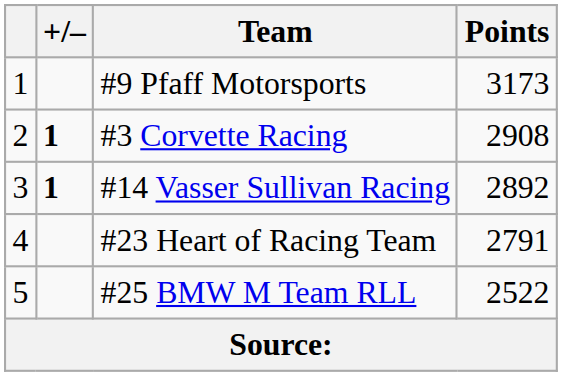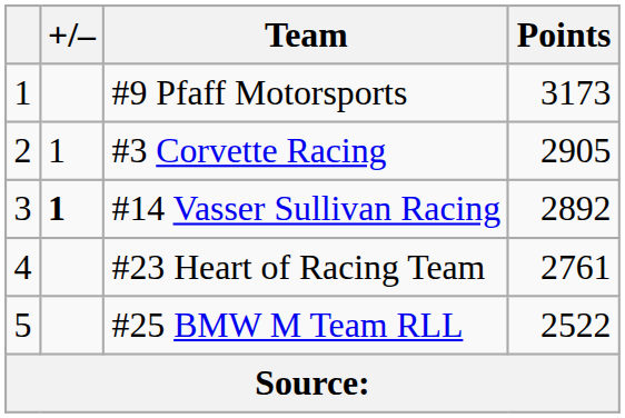#3 Corvette Racing | +/–: bold -> normal
#3 Corvette Racing | Points: 2908 -> 2905
#23 Heart of Racing Team | Points: 2791 -> 2761
